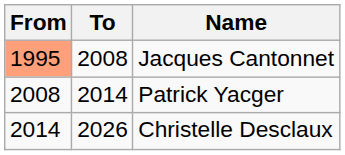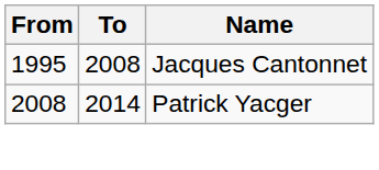Jacques Cantonnet | From: lightsalmon background -> no background
- row: 2014 | 2026 | Christelle Desclaux
